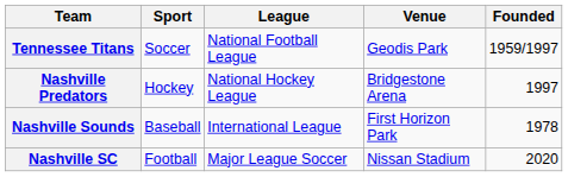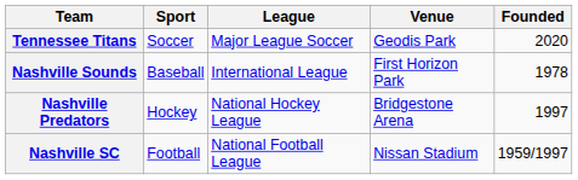Tennessee Titans | League: National Football League -> Major League Soccer
Tennessee Titans | Founded: 1959/1997 -> 2020
rows swapped: Nashville Predators <-> Nashville Sounds
Nashville SC | League: Major League Soccer -> National Football League
Nashville SC | Founded: 2020 -> 1959/1997
